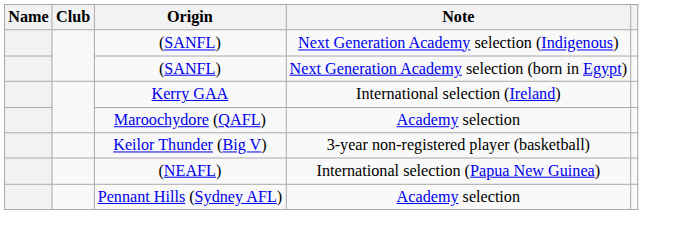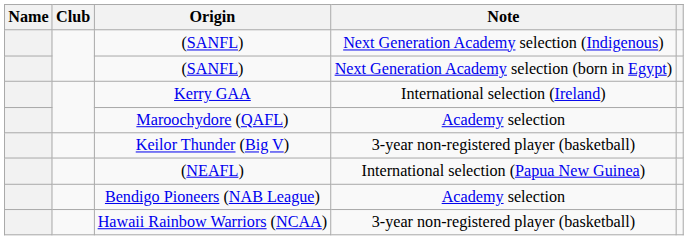+ row: Bendigo Pioneers (NAB League) | Academy selection
+ row: Hawaii Rainbow Warriors (NCAA) | 3-year non-registered player (basketball)
- row: Pennant Hills (Sydney AFL) | Academy selection
